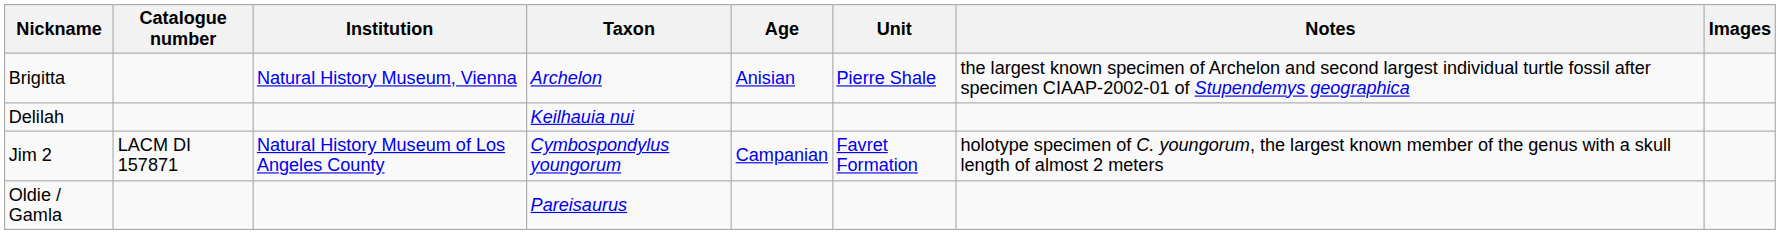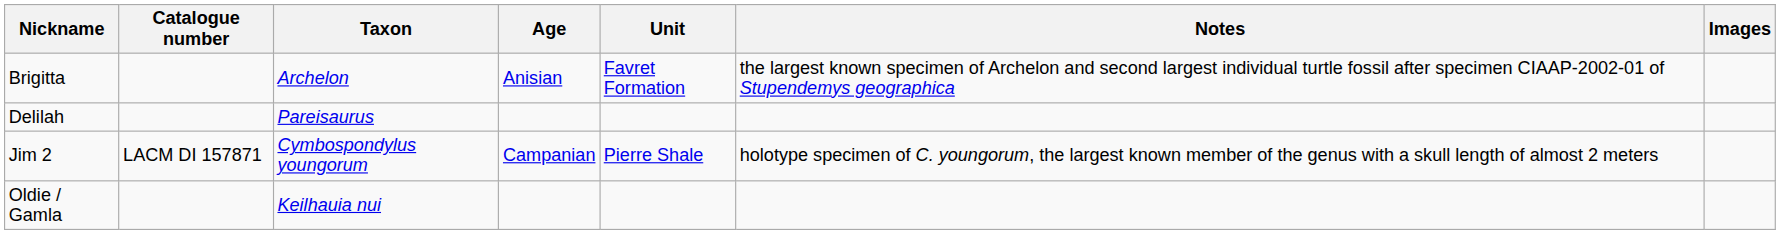- column: Institution | Natural History Museum, Vienna | Natural History Museum of Los Angeles County
Brigitta | Unit: Pierre Shale -> Favret Formation
Delilah | Taxon: Keilhauia nui -> Pareisaurus
Jim 2 | Unit: Favret Formation -> Pierre Shale
Oldie / Gamla | Taxon: Pareisaurus -> Keilhauia nui
